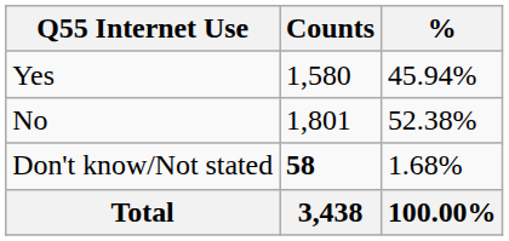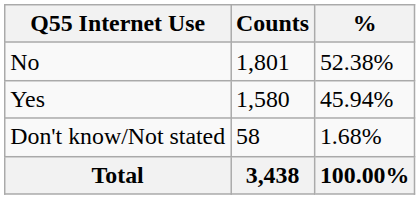rows swapped: Yes <-> No
Don't know/Not stated | Counts: bold -> normal
